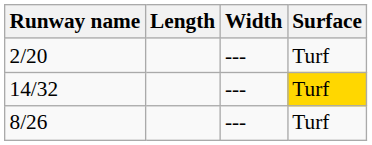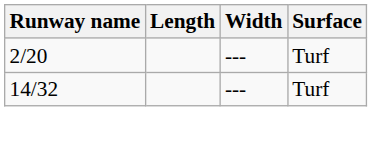14/32 | Surface: gold background -> no background
- row: 8/26 | --- | Turf
